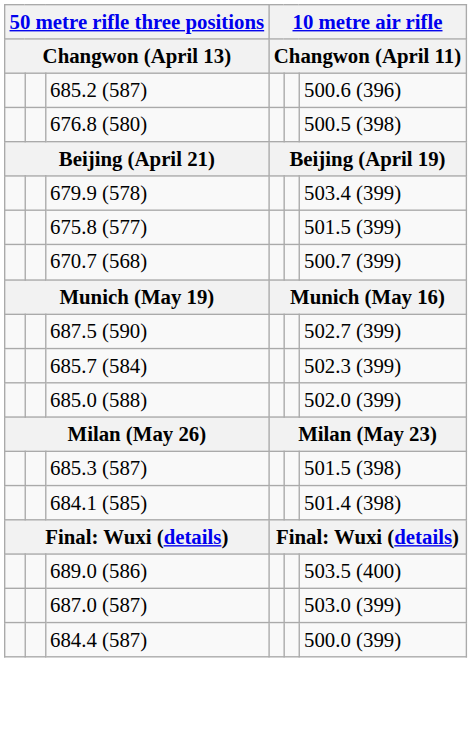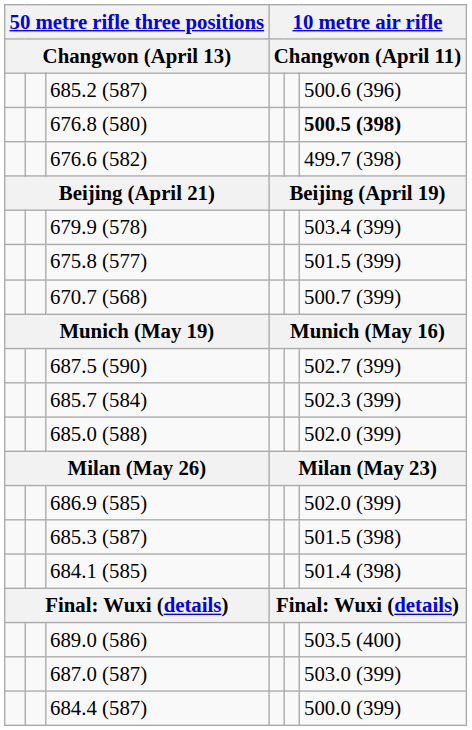676.8 (580) | column 6: normal -> bold
+ row: 676.6 (582) | 499.7 (398)
+ row: 686.9 (585) | 502.0 (399)
